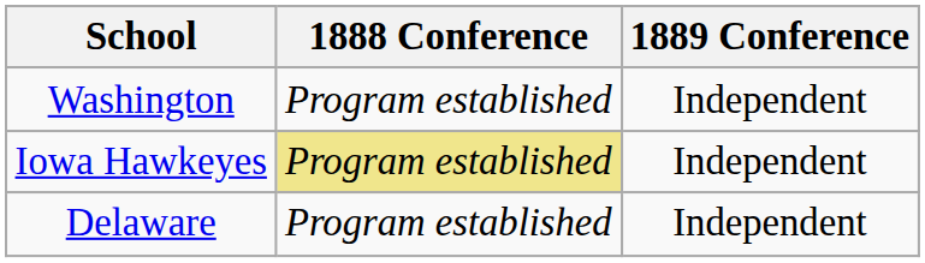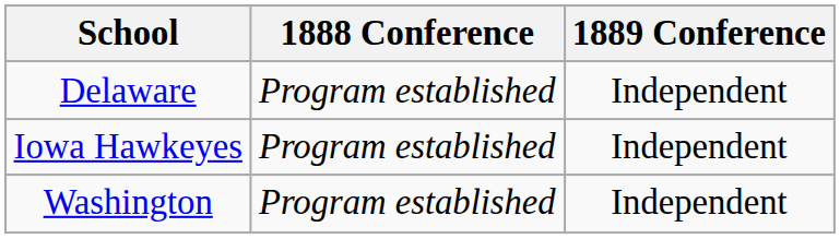rows swapped: Delaware <-> Washington
Iowa Hawkeyes | 1888 Conference: khaki background -> no background
